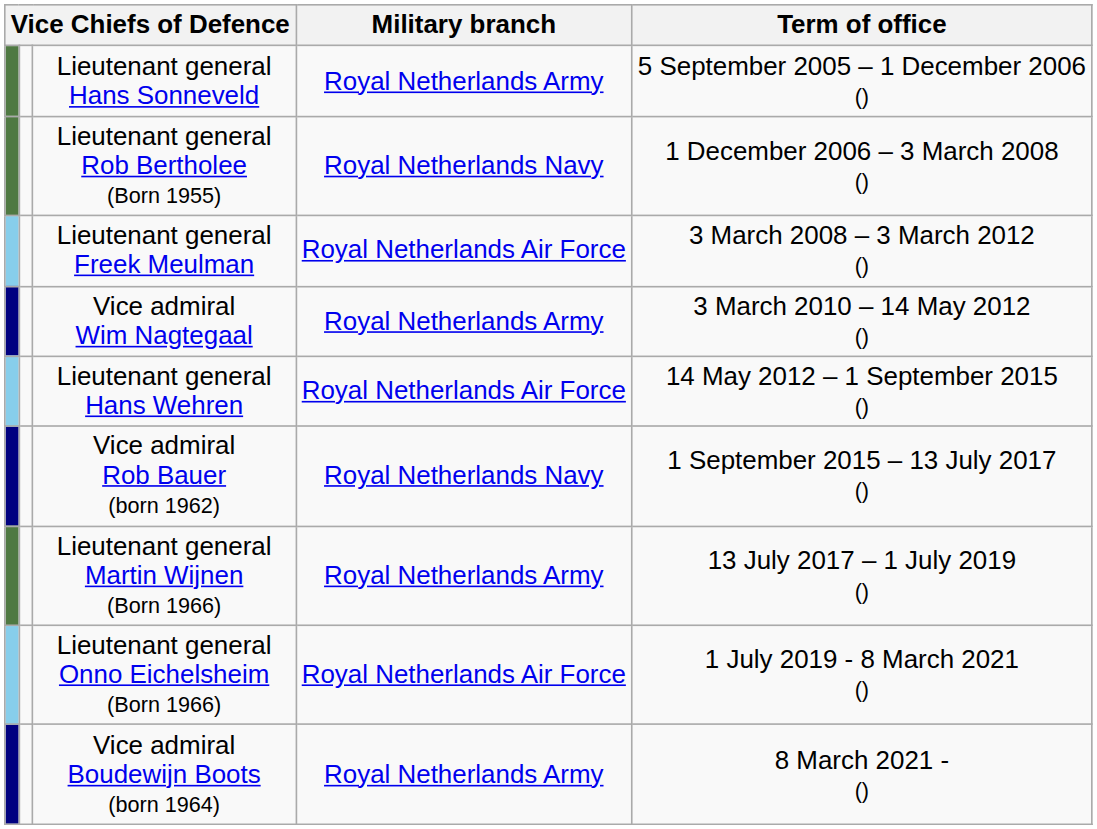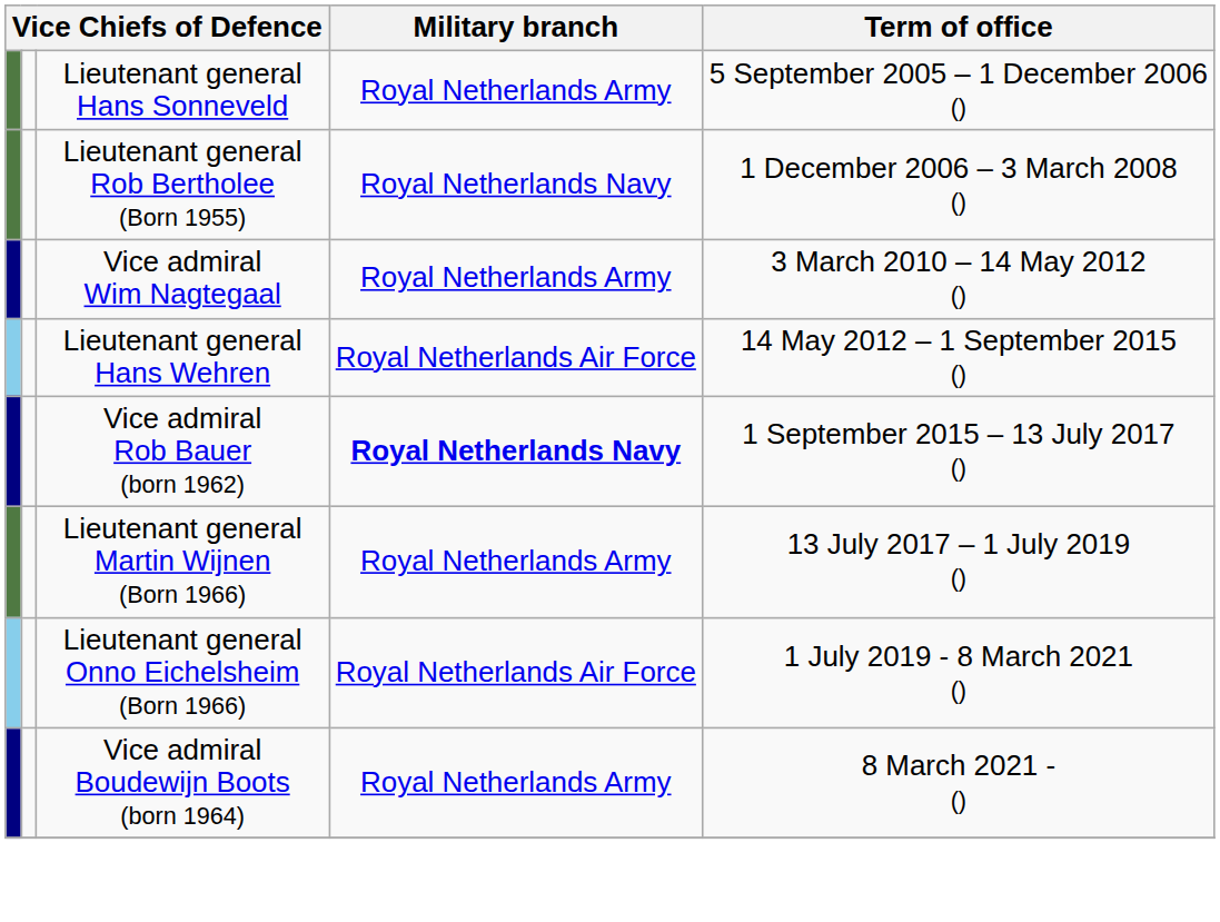- row: Lieutenant general Freek Meulman | Royal Netherlands Air Force | 3 March 2008 – 3 March 2012 ()
Vice admiral Rob Bauer (born 1962) | Military branch: normal -> bold
